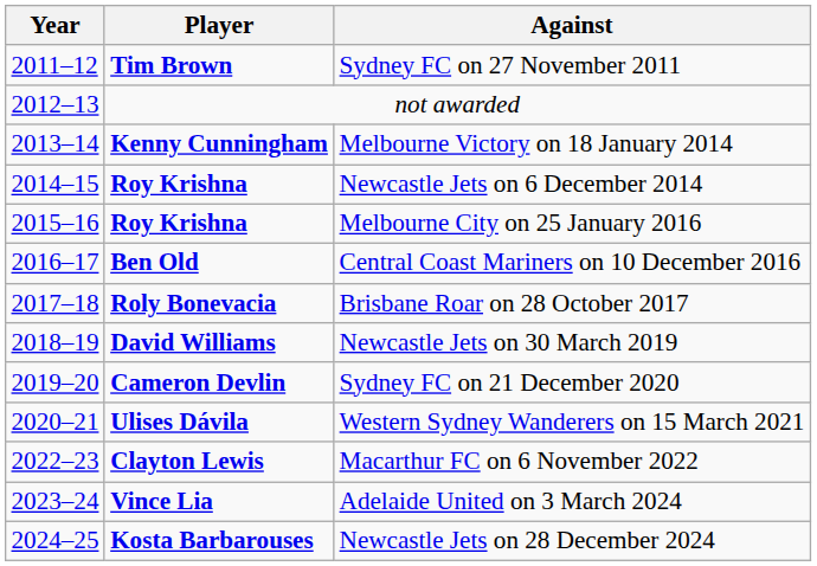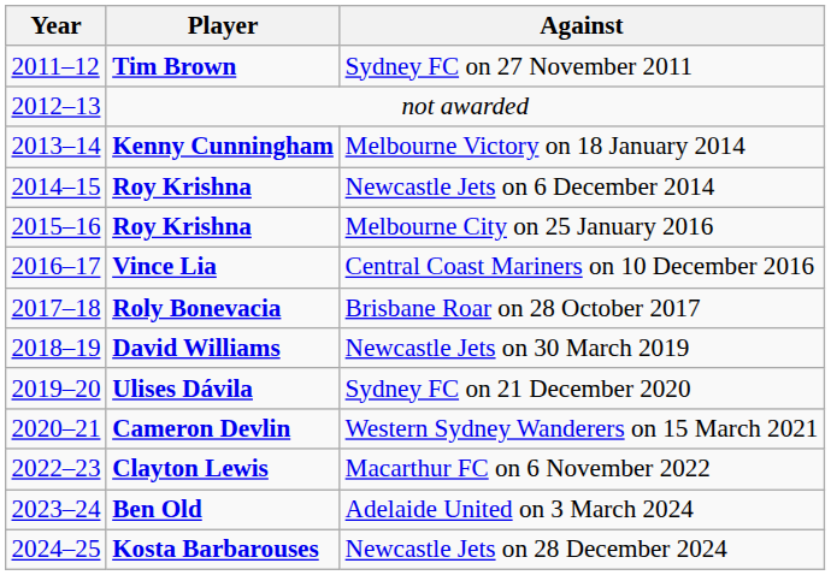Central Coast Mariners on 10 December 2016 | Player: Ben Old -> Vince Lia
Sydney FC on 21 December 2020 | Player: Cameron Devlin -> Ulises Dávila
Western Sydney Wanderers on 15 March 2021 | Player: Ulises Dávila -> Cameron Devlin
Adelaide United on 3 March 2024 | Player: Vince Lia -> Ben Old
